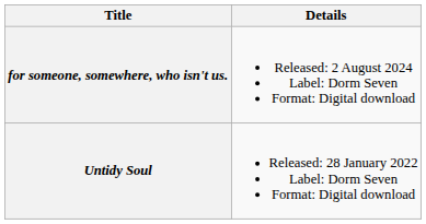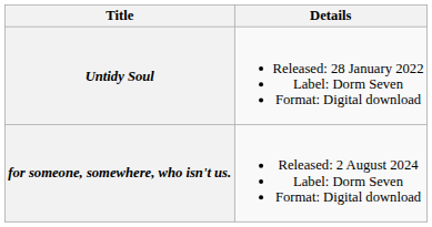rows swapped: Untidy Soul <-> for someone, somewhere, who isn't us.
